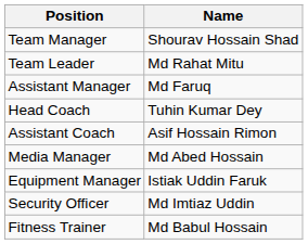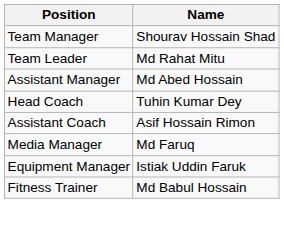Assistant Manager | Name: Md Faruq -> Md Abed Hossain
Media Manager | Name: Md Abed Hossain -> Md Faruq
- row: Security Officer | Md Imtiaz Uddin
